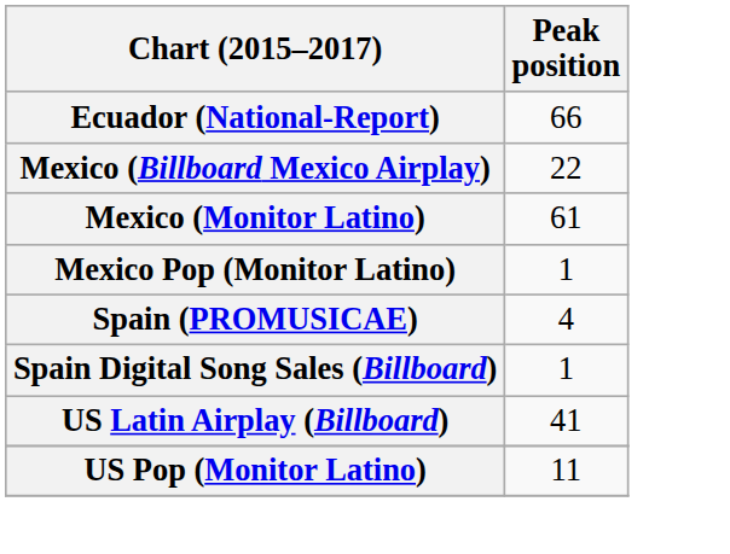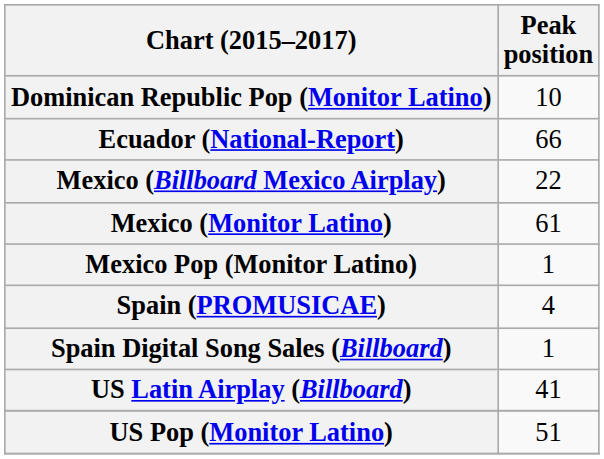+ row: Dominican Republic Pop (Monitor Latino) | 10
US Pop (Monitor Latino) | Peak position: 11 -> 51
